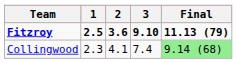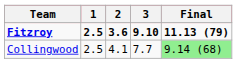Collingwood | 1: 2.3 -> 2.5
Collingwood | 3: 7.4 -> 7.7
